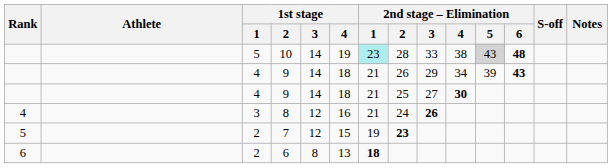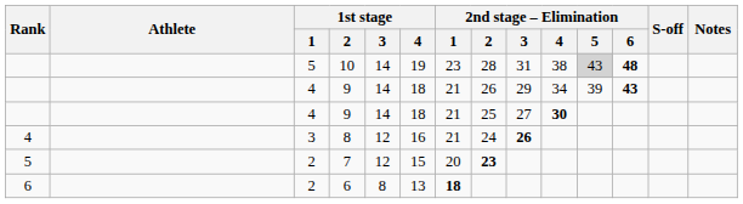10 | 2nd stage – Elimination / 1: paleturquoise background -> no background
10 | 2nd stage – Elimination / 3: 33 -> 31
7 | 2nd stage – Elimination / 1: 19 -> 20
